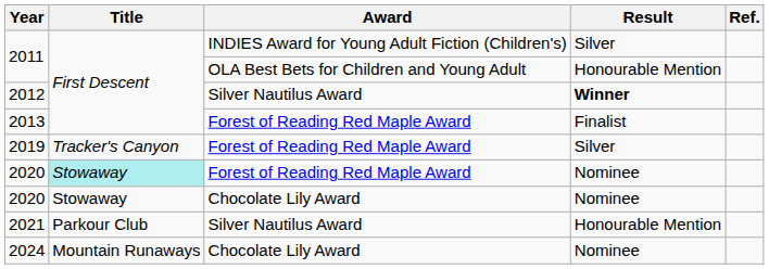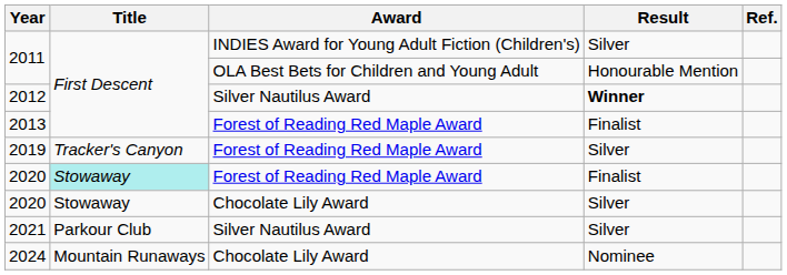2020 / Forest of Reading Red Maple Award | Result: Nominee -> Finalist
2020 / Chocolate Lily Award | Result: Nominee -> Silver
2021 | Result: Honourable Mention -> Silver
